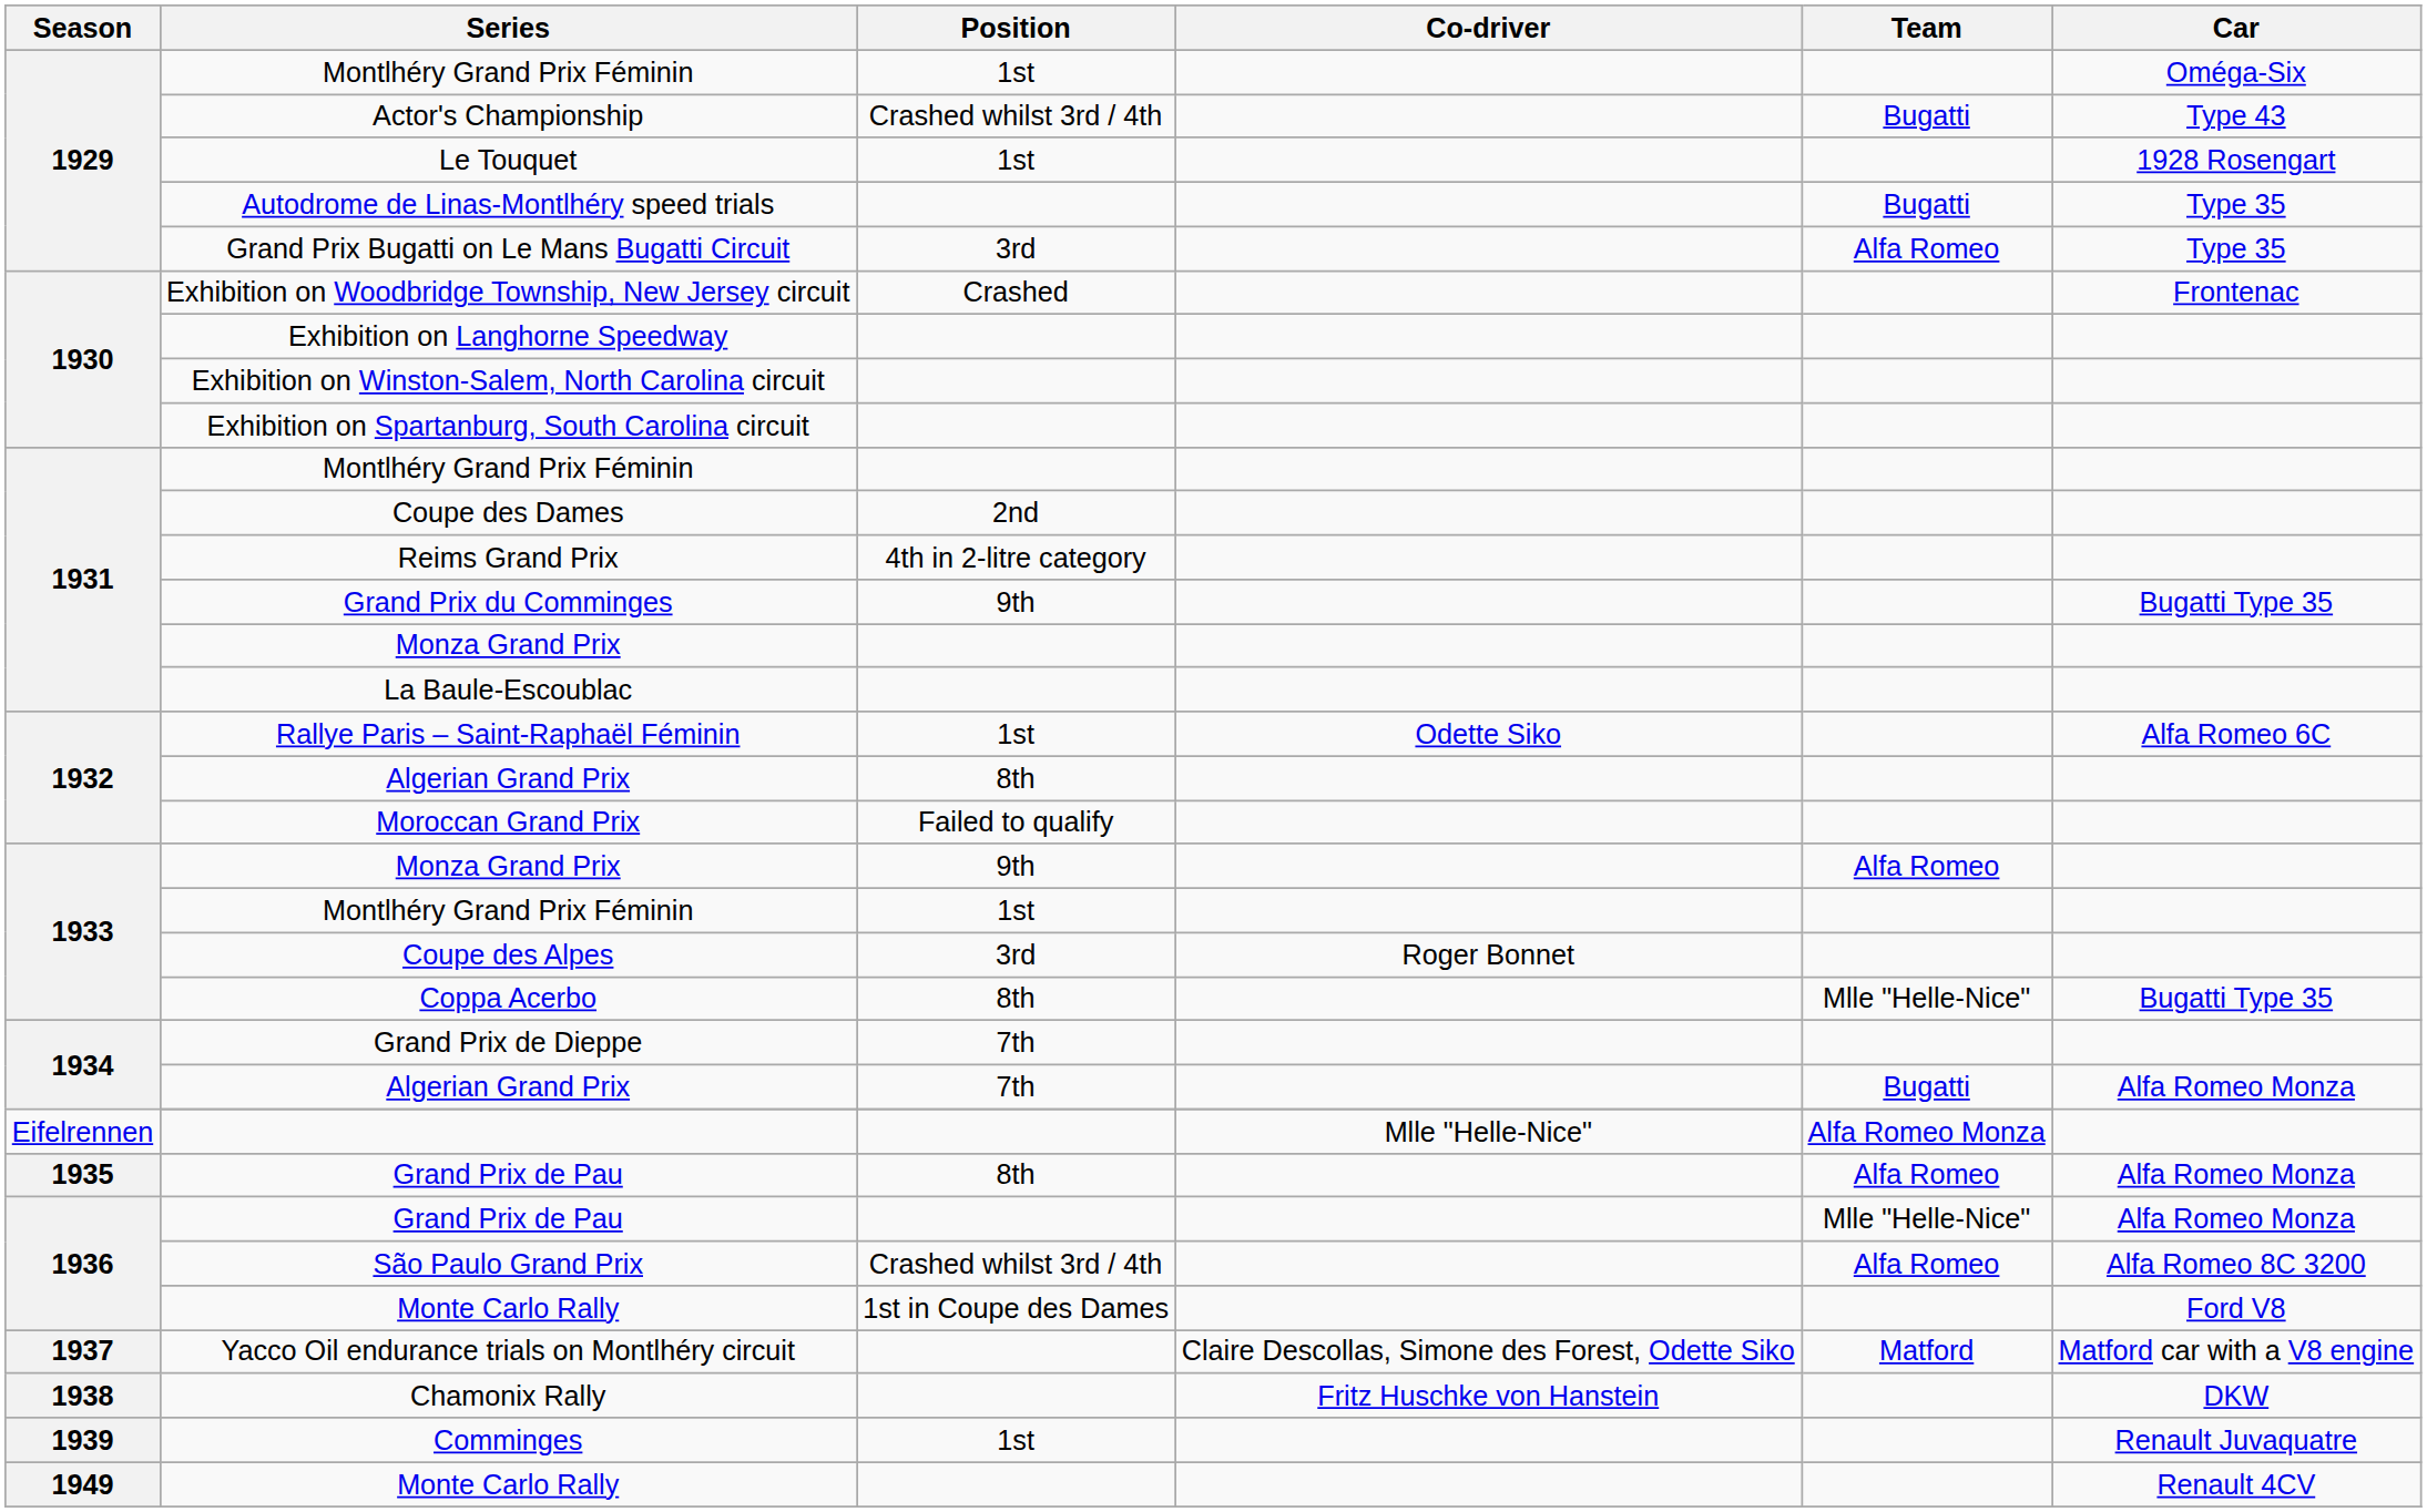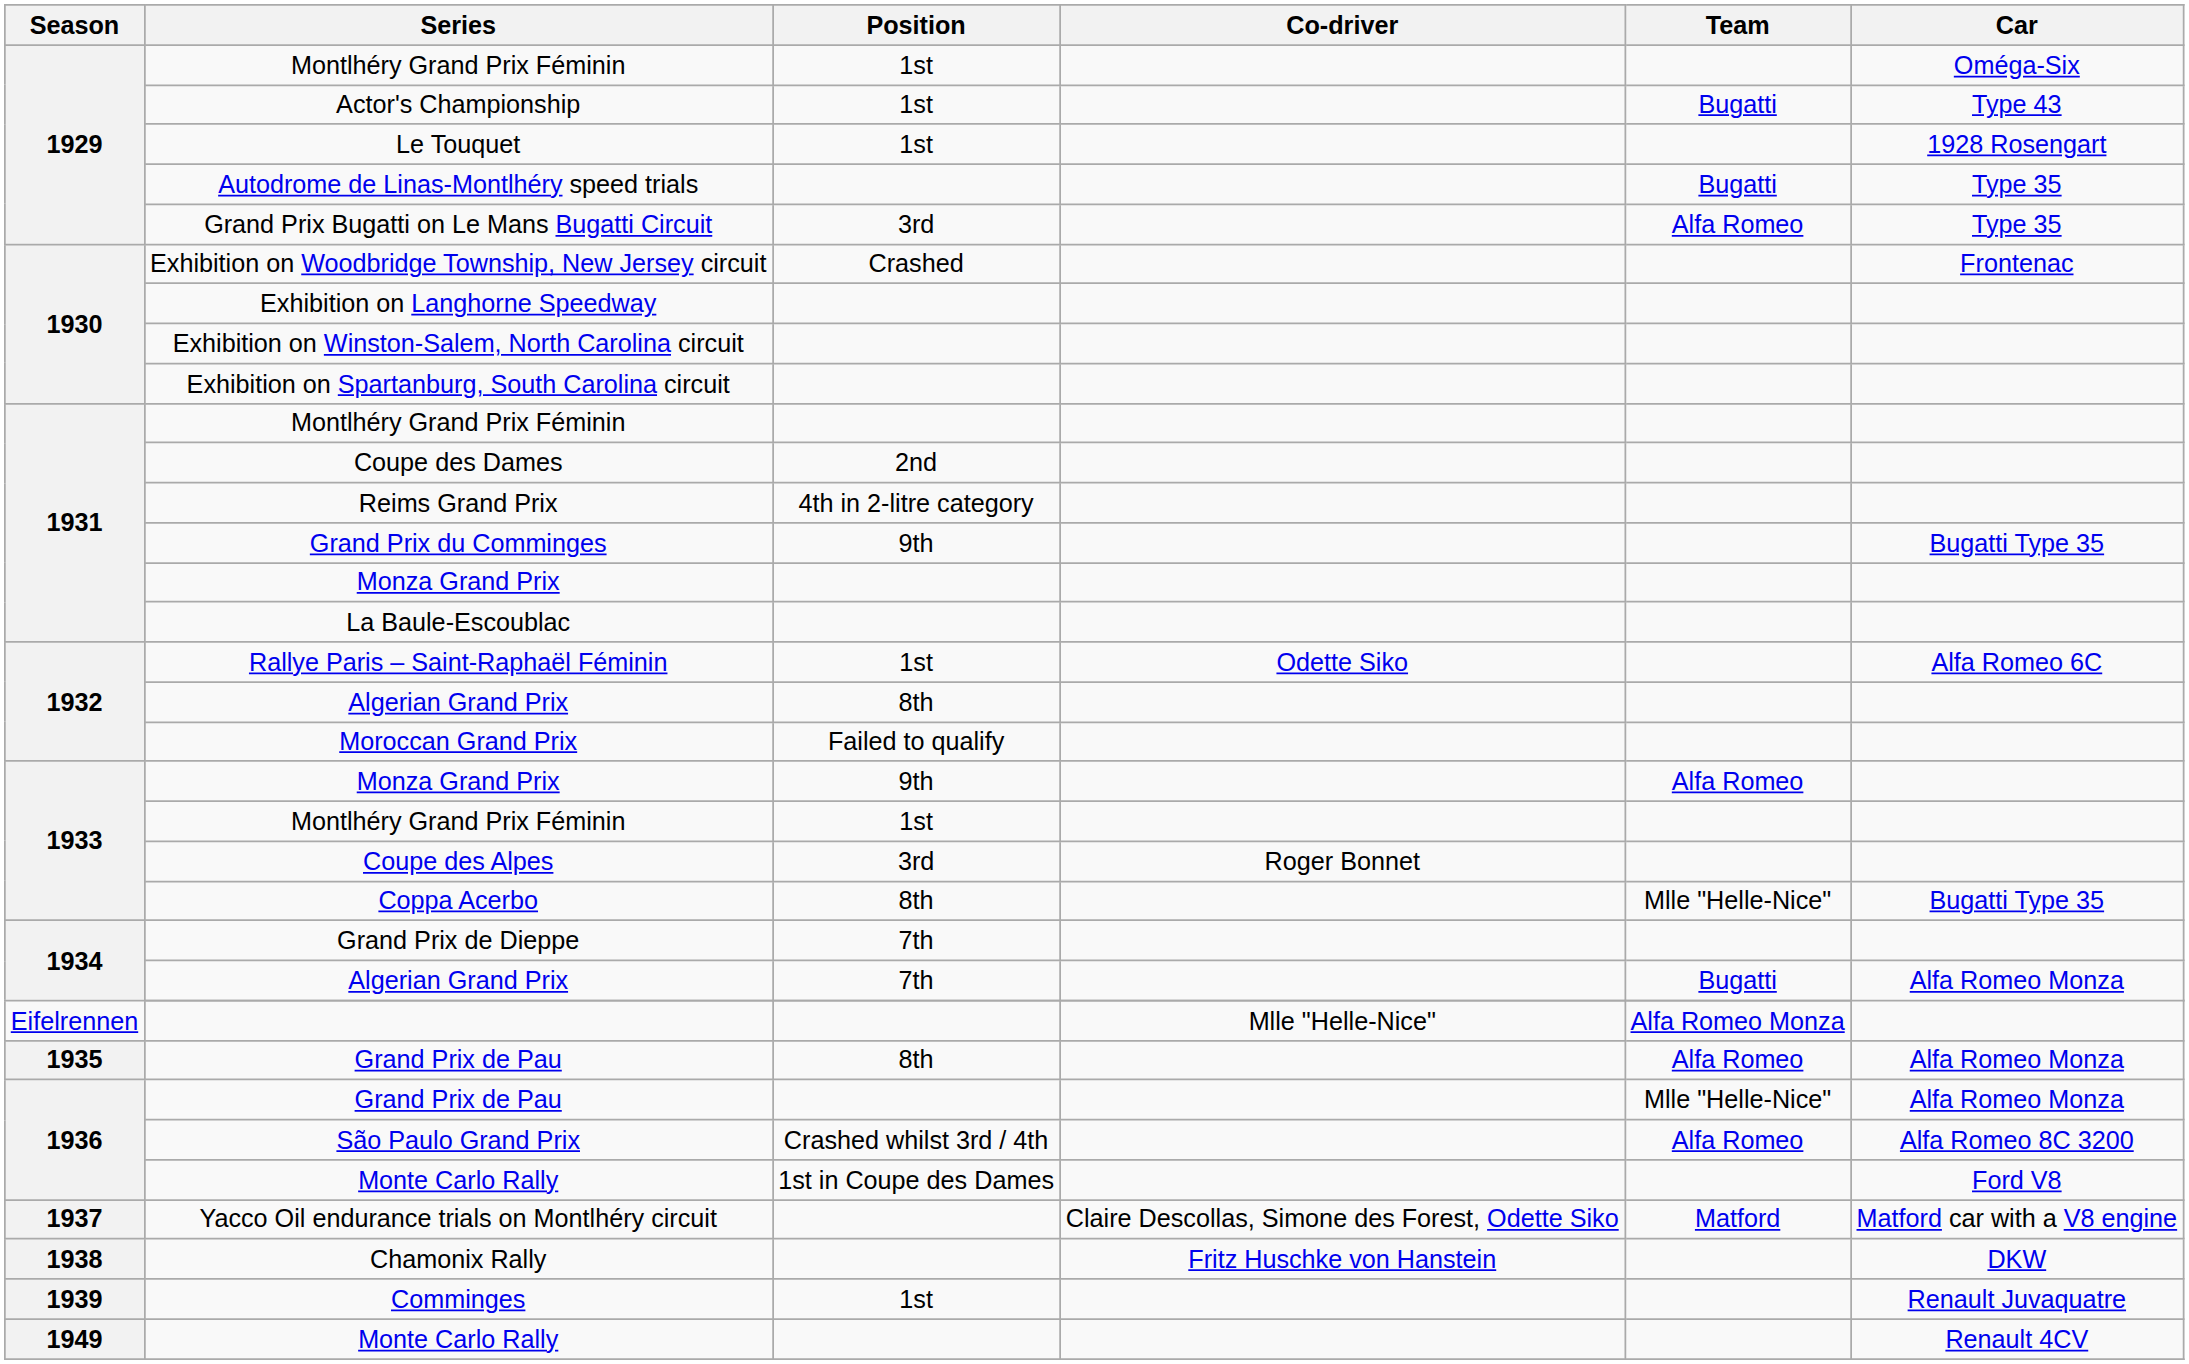Actor's Championship | Position: Crashed whilst 3rd / 4th -> 1st
